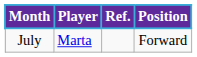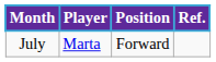columns swapped: Position <-> Ref.
